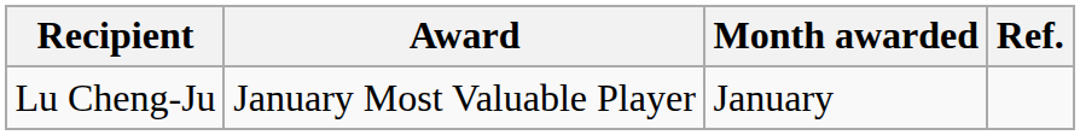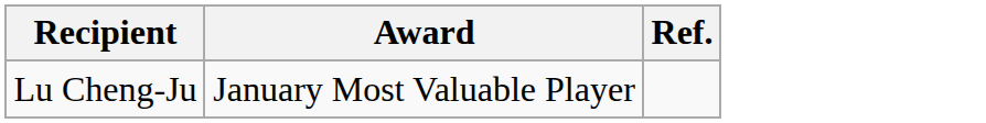- column: Month awarded | January
